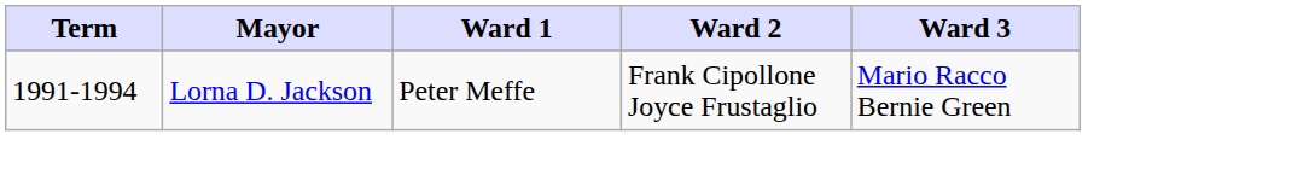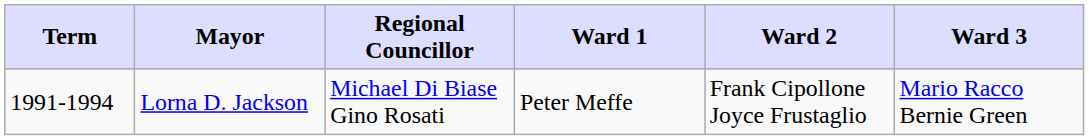+ column: Regional Councillor | Michael Di Biase Gino Rosati
